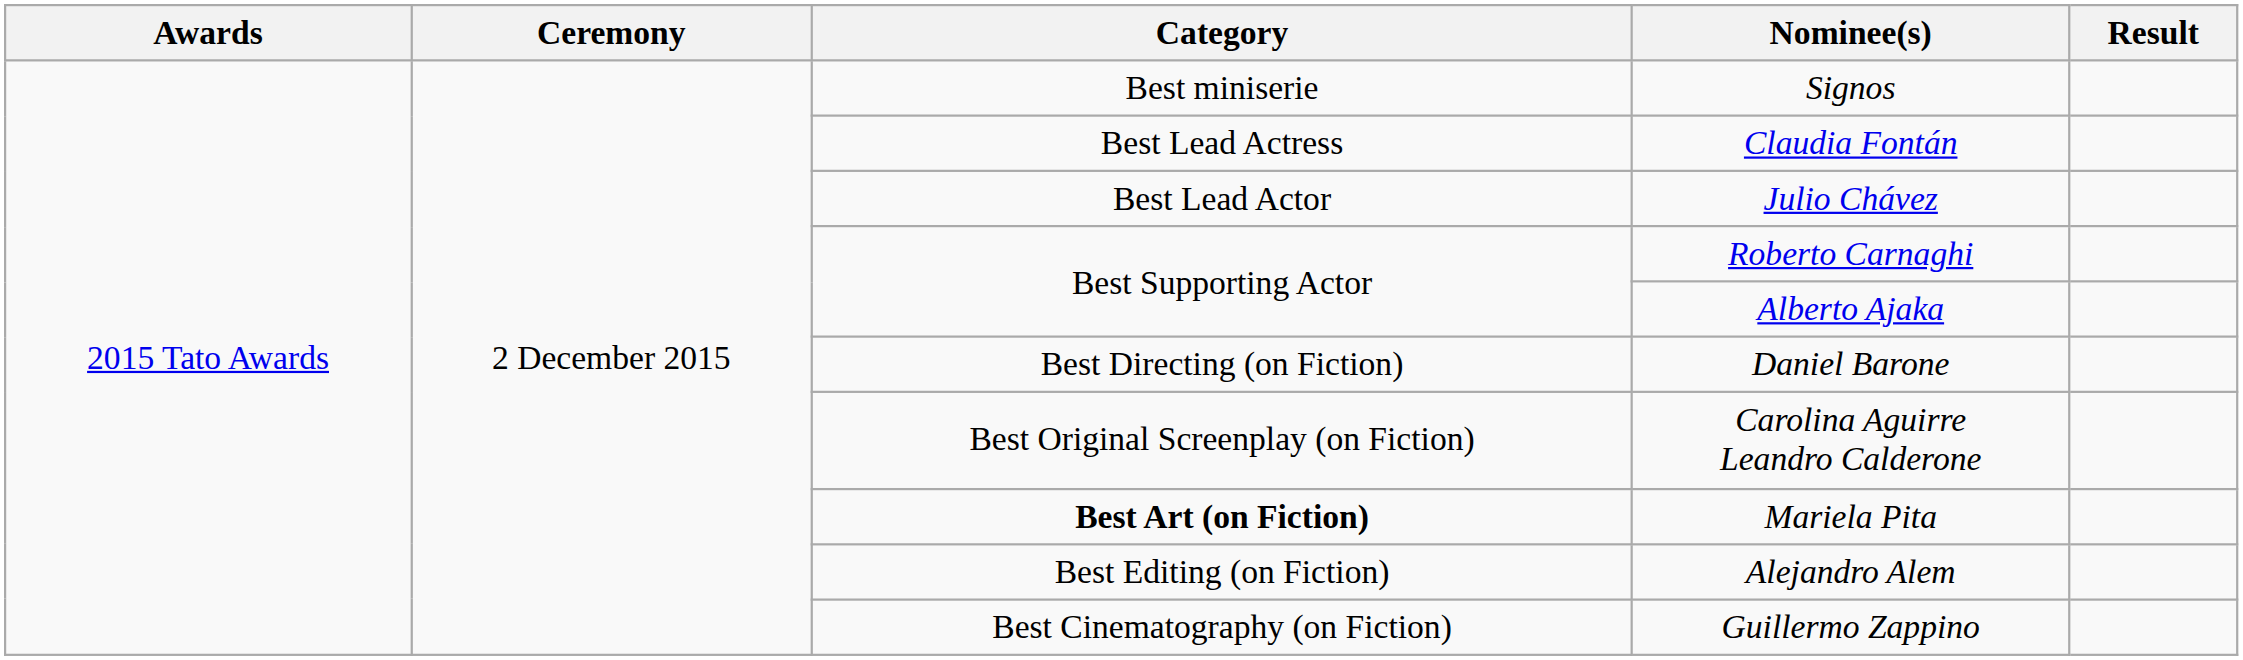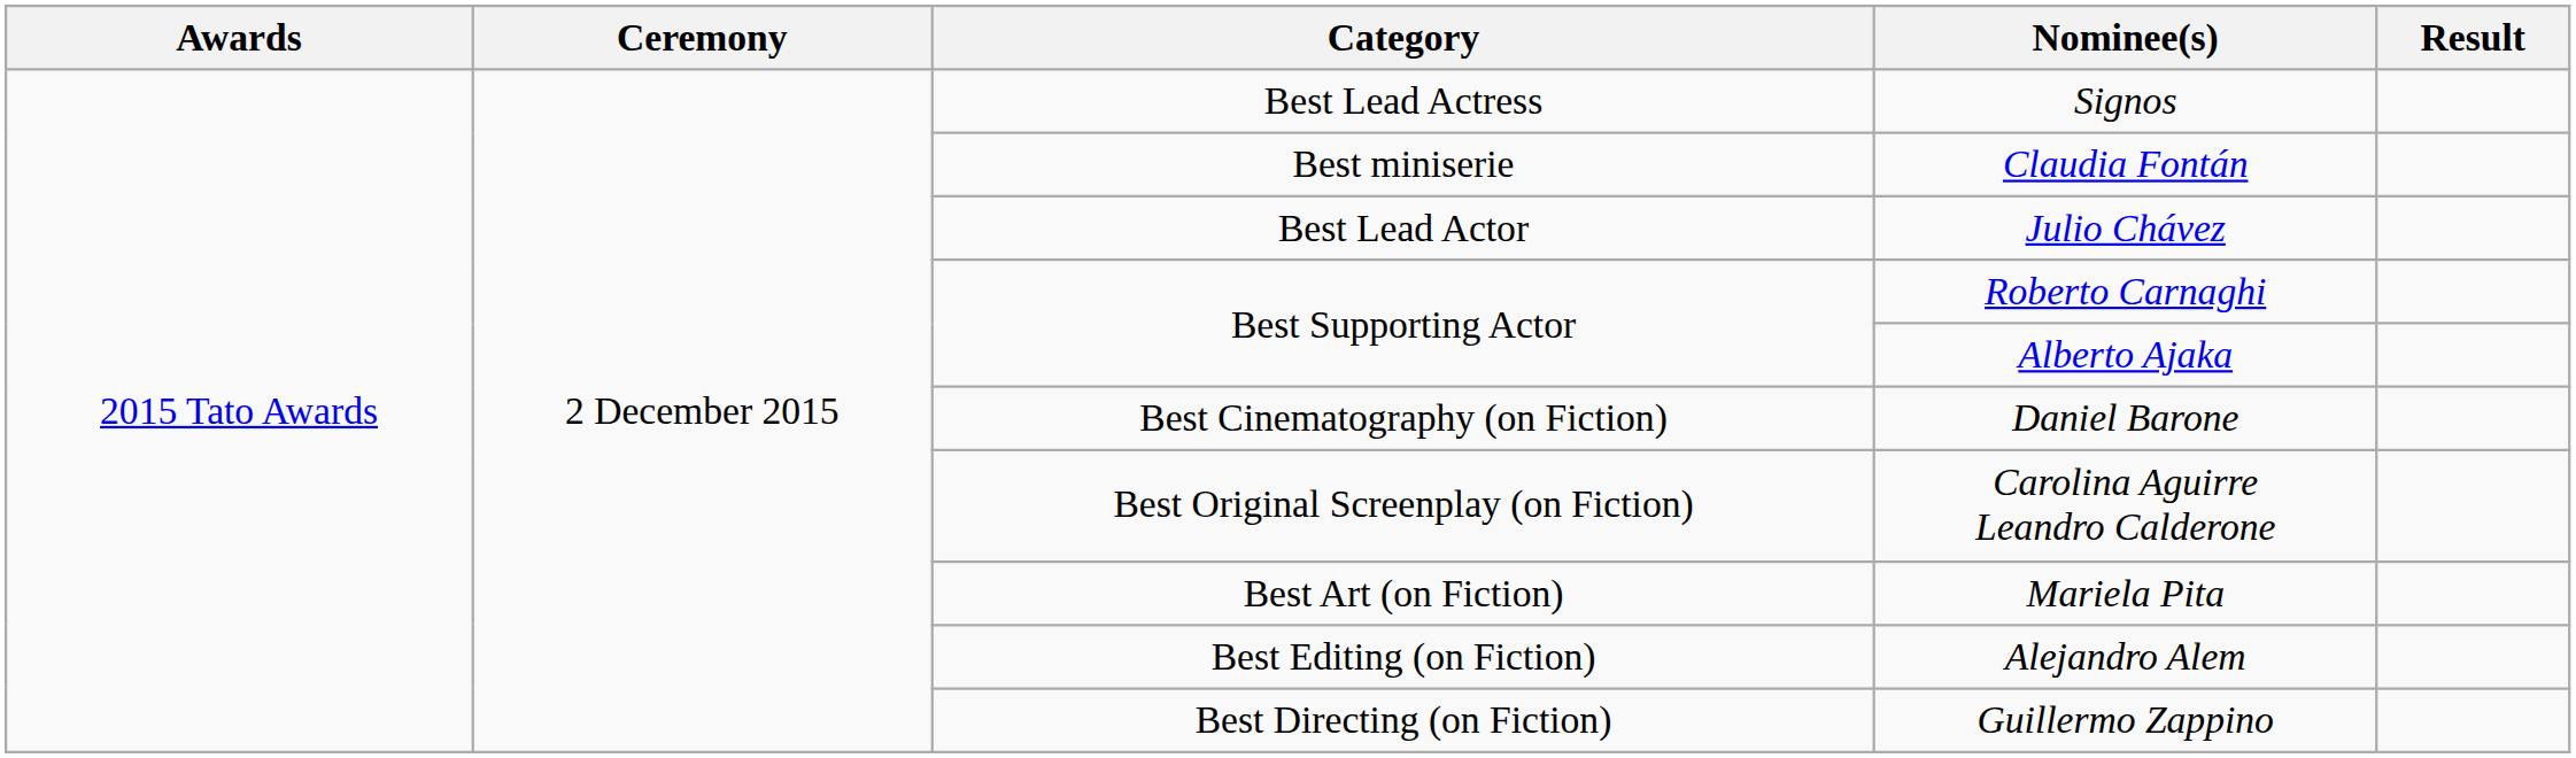Signos | Category: Best miniserie -> Best Lead Actress
Claudia Fontán | Category: Best Lead Actress -> Best miniserie
Daniel Barone | Category: Best Directing (on Fiction) -> Best Cinematography (on Fiction)
Mariela Pita | Category: bold -> normal
Guillermo Zappino | Category: Best Cinematography (on Fiction) -> Best Directing (on Fiction)
